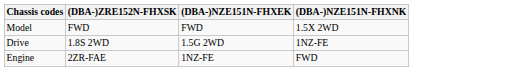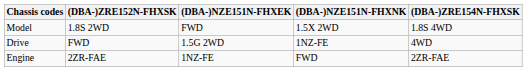+ column: (DBA-)ZRE154N-FHXSK | 1.8S 4WD | 4WD | 2ZR-FAE
Model | (DBA-)ZRE152N-FHXSK: FWD -> 1.8S 2WD
Drive | (DBA-)ZRE152N-FHXSK: 1.8S 2WD -> FWD
